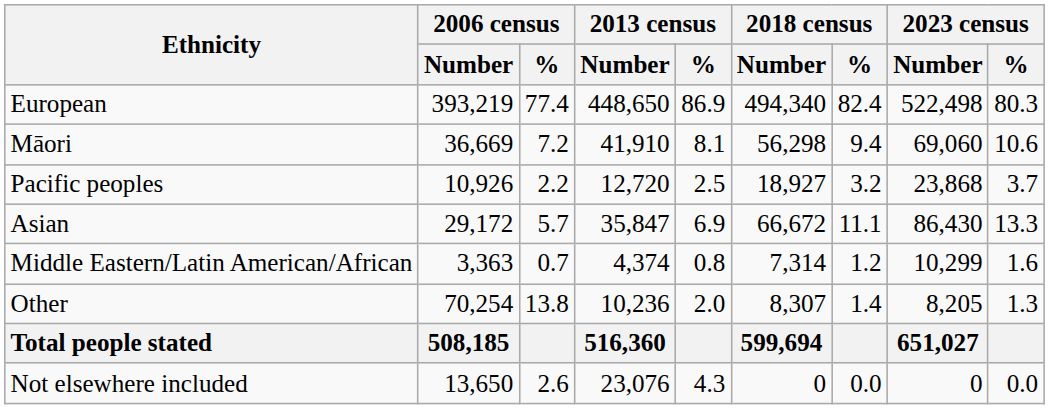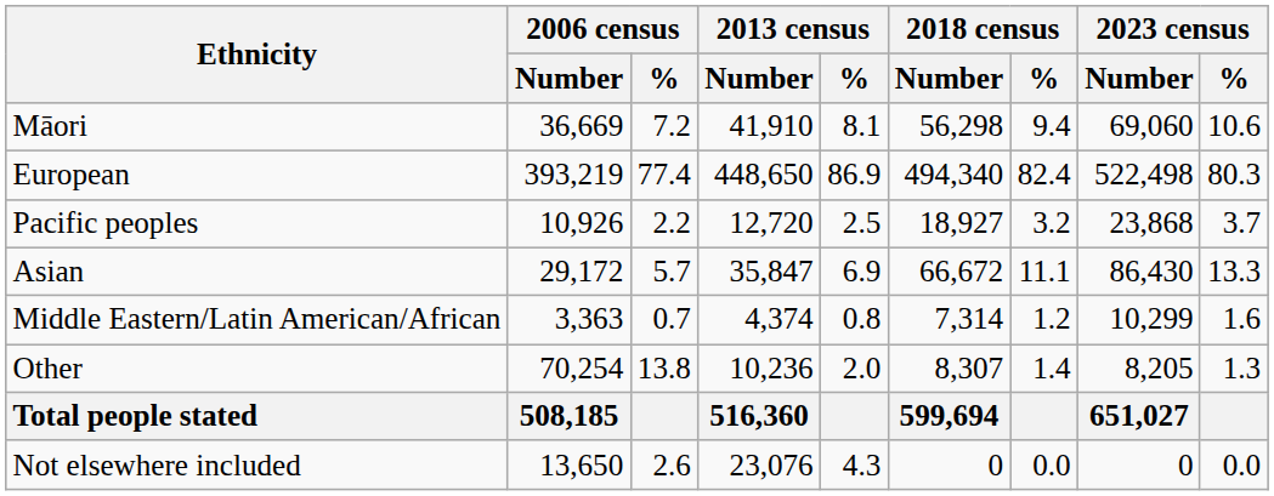rows swapped: European <-> Māori
